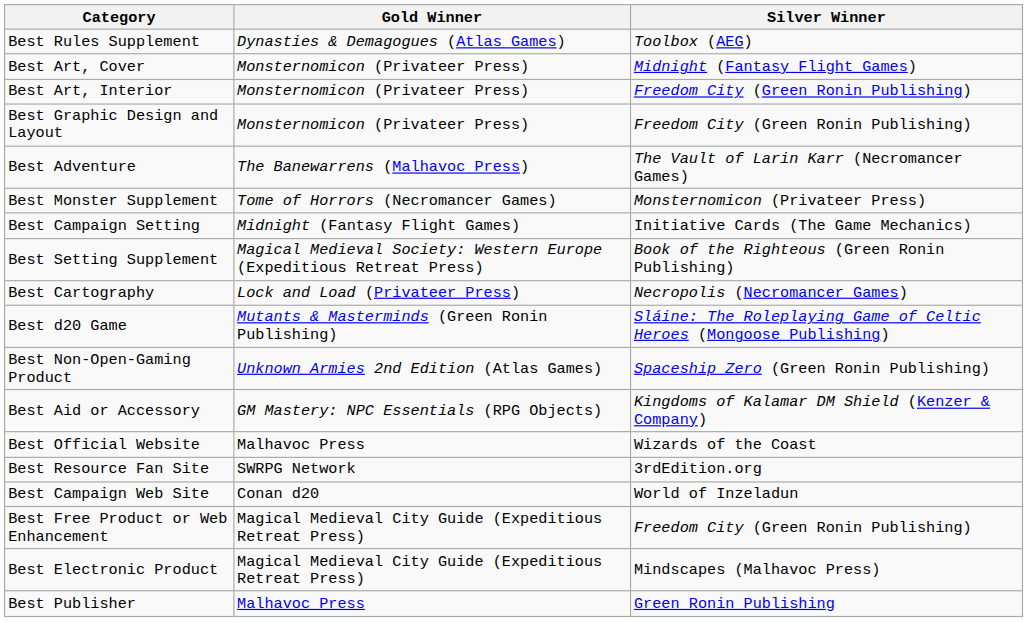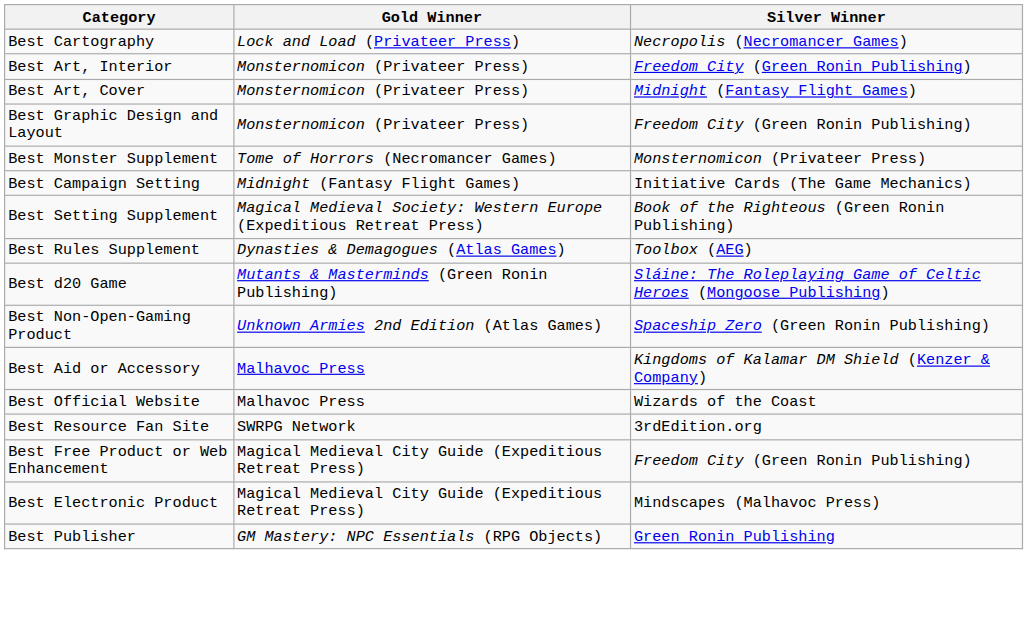rows swapped: Best Cartography <-> Best Rules Supplement
rows swapped: Best Art, Cover <-> Best Art, Interior
- row: Best Adventure | The Banewarrens (Malhavoc Press) | The Vault of Larin Karr (Necromancer Games)
Best Aid or Accessory | Gold Winner: GM Mastery: NPC Essentials (RPG Objects) -> Malhavoc Press
- row: Best Campaign Web Site | Conan d20 | World of Inzeladun
Best Publisher | Gold Winner: Malhavoc Press -> GM Mastery: NPC Essentials (RPG Objects)
